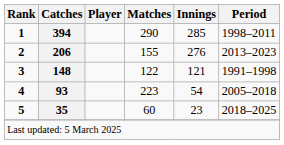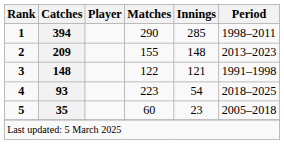2 | Catches: 206 -> 209
2 | Innings: 276 -> 148
4 | Period: 2005–2018 -> 2018–2025
5 | Period: 2018–2025 -> 2005–2018
